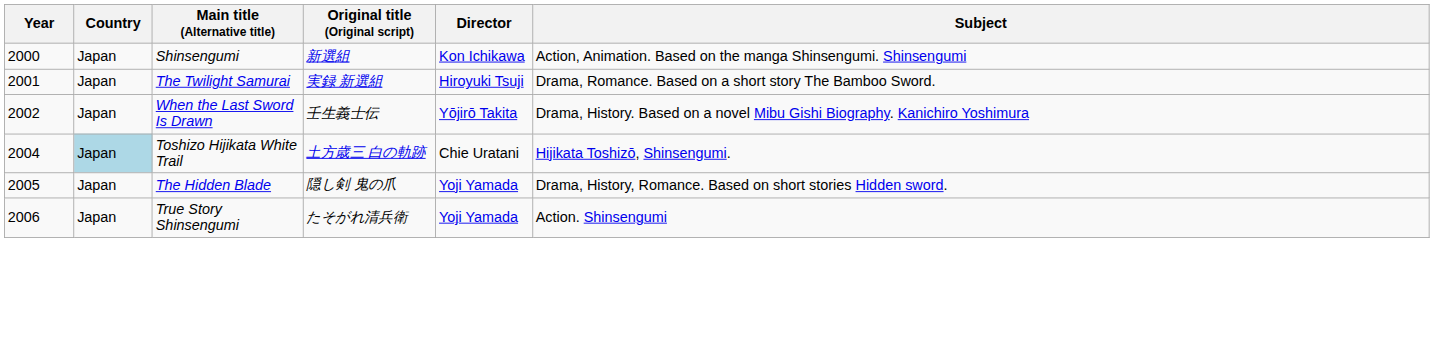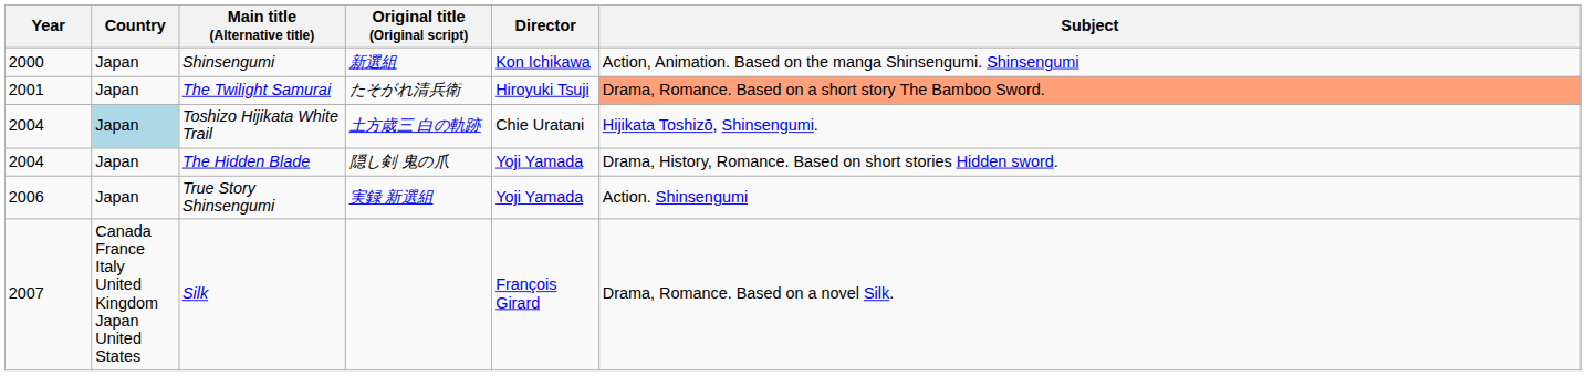The Twilight Samurai | Original title (Original script): 実録 新選組 -> たそがれ清兵衛
The Twilight Samurai | Subject: no background -> lightsalmon background
- row: 2002 | Japan | When the Last Sword Is Drawn | 壬生義士伝 | Yōjirō Takita | Drama, History. Based on a novel Mibu Gishi Biography. Kanichiro Yoshimura
The Hidden Blade | Year: 2005 -> 2004
True Story Shinsengumi | Original title (Original script): たそがれ清兵衛 -> 実録 新選組
+ row: 2007 | Canada France Italy United Kingdom Japan United States | Silk | François Girard | Drama, Romance. Based on a novel Silk.
